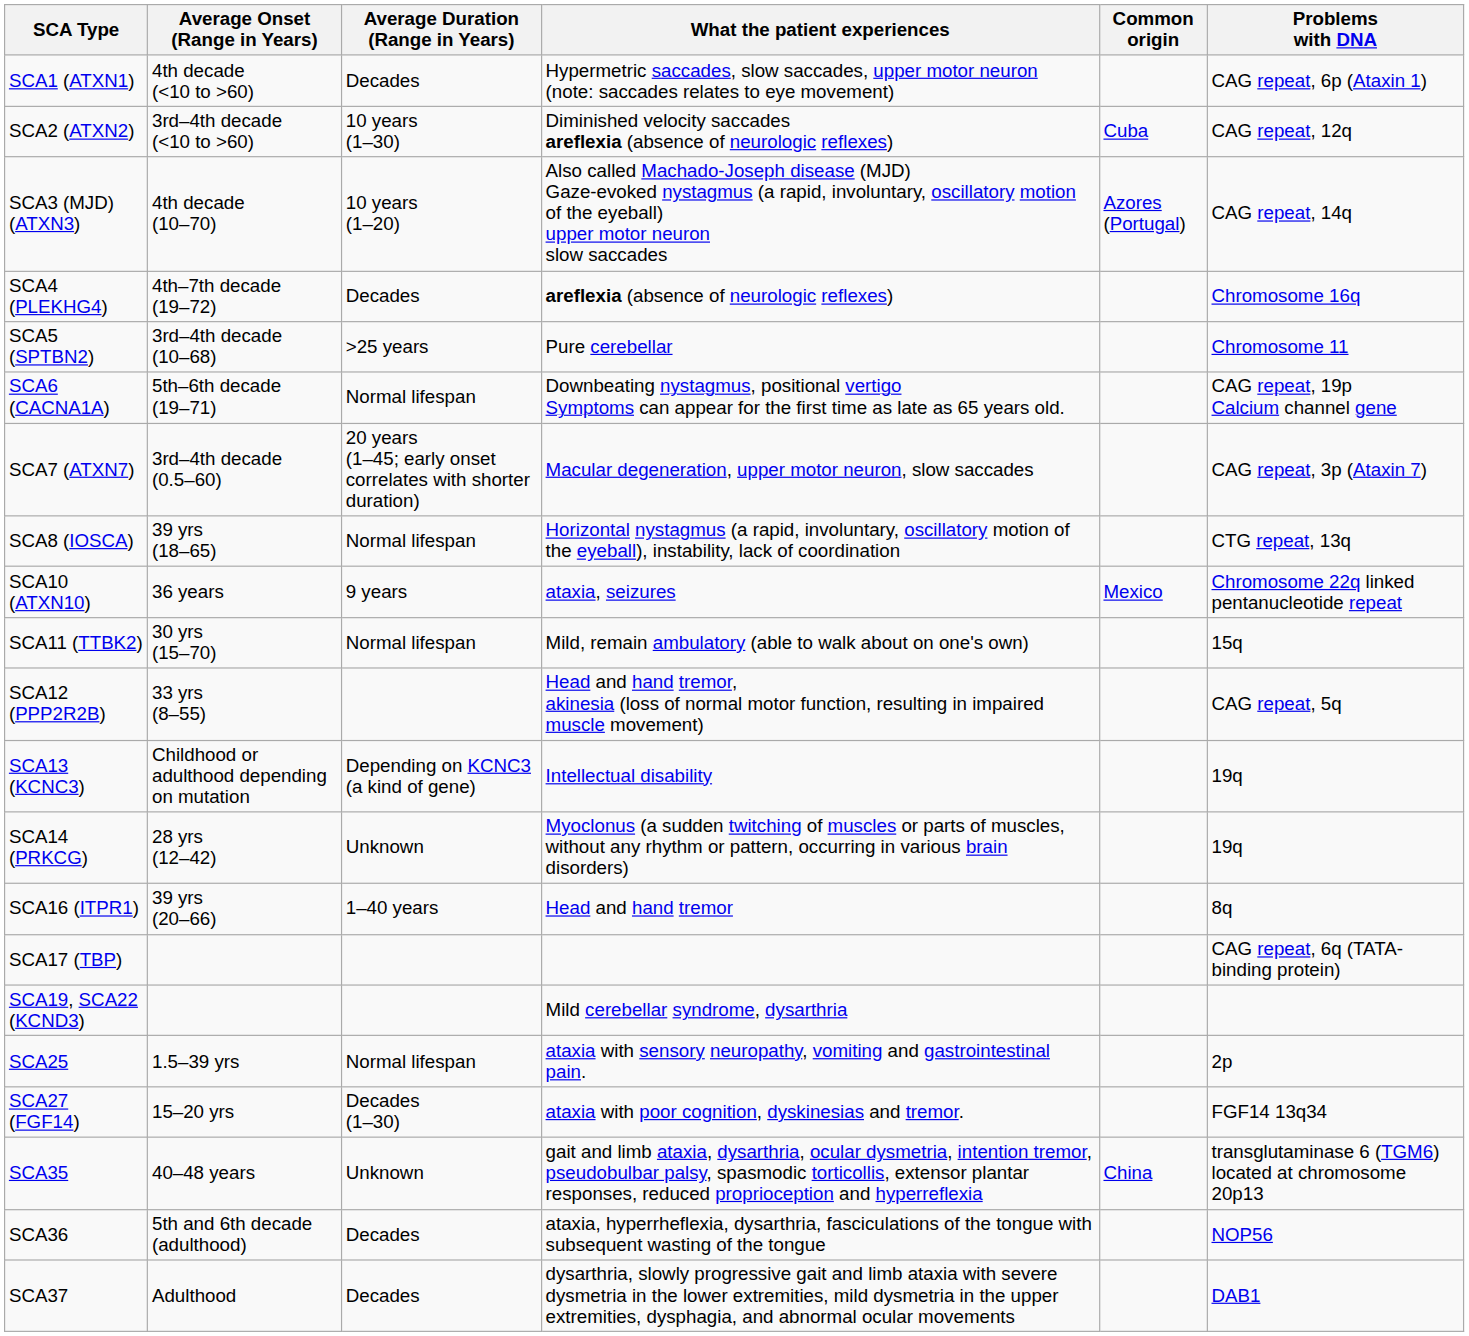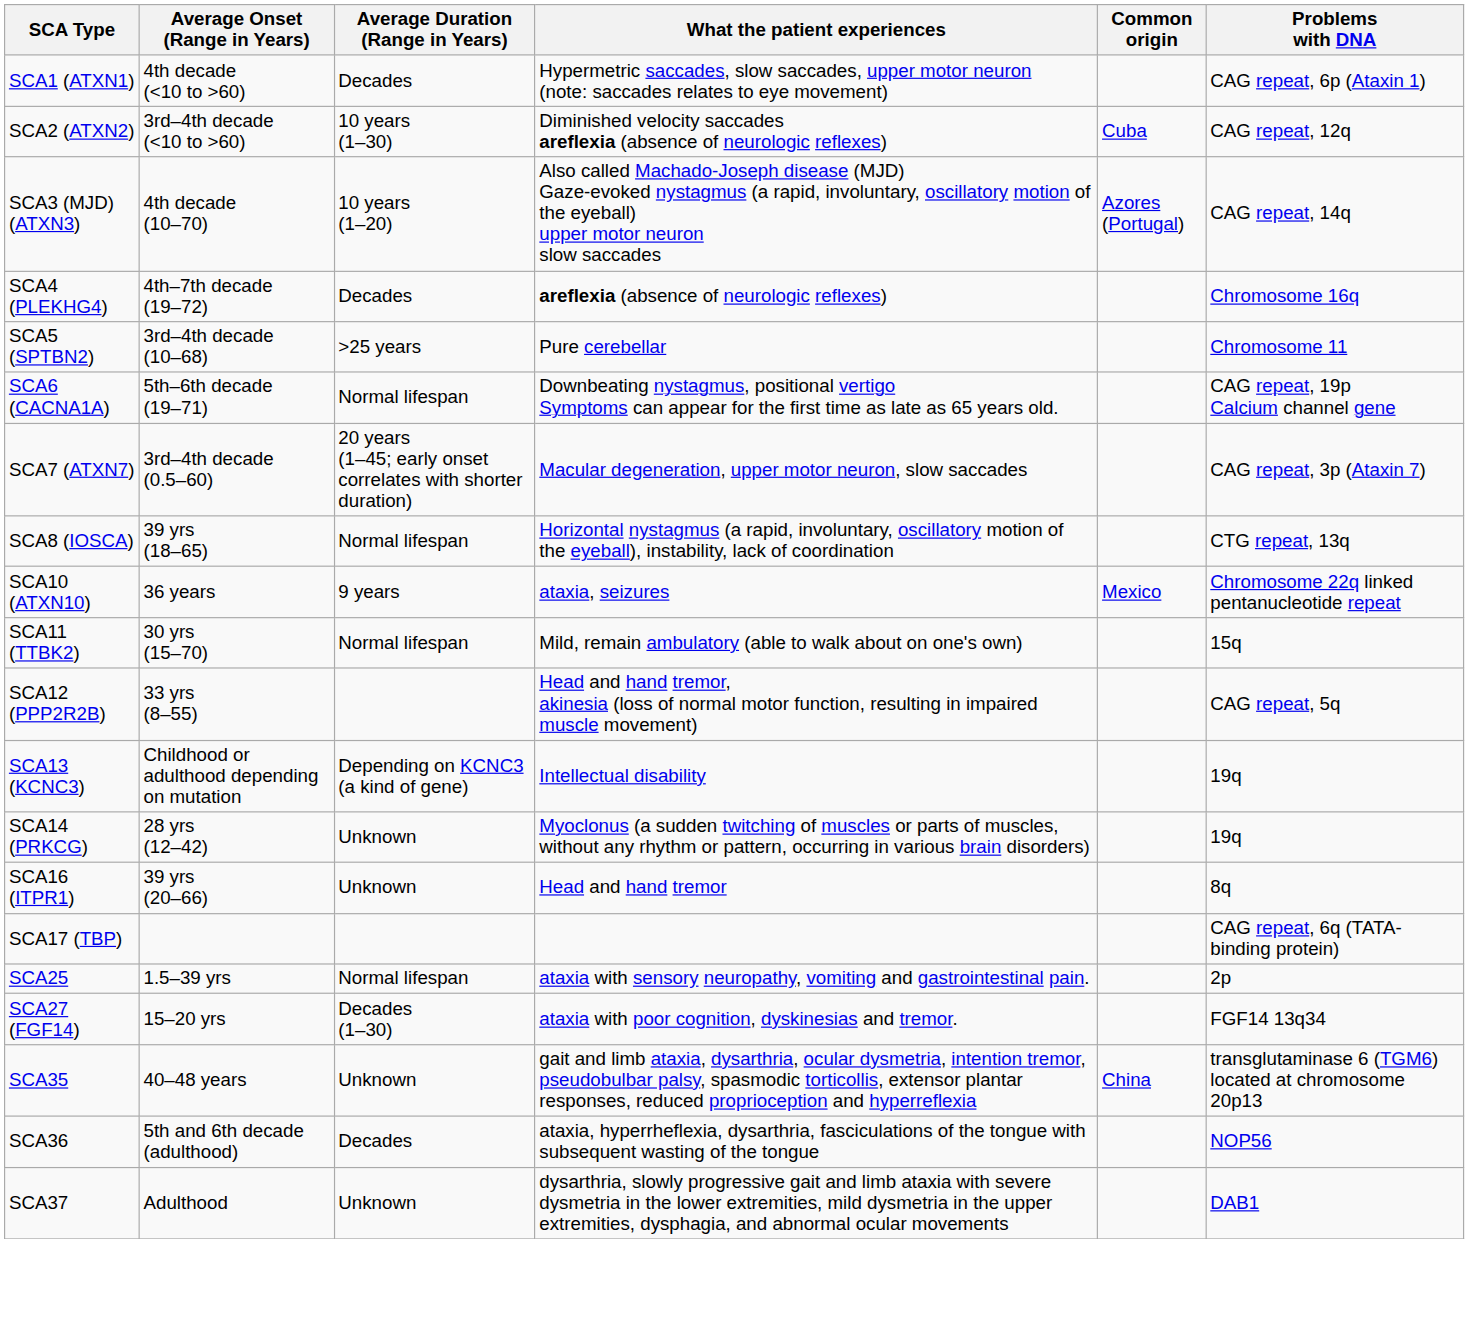SCA16 (ITPR1) | Average Duration (Range in Years): 1–40 years -> Unknown
- row: SCA19, SCA22 (KCND3) | Mild cerebellar syndrome, dysarthria
SCA37 | Average Duration (Range in Years): Decades -> Unknown
